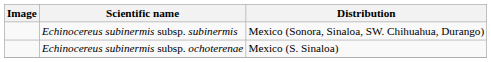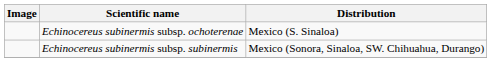rows swapped: Echinocereus subinermis subsp. subinermis <-> Echinocereus subinermis subsp. ochoterenae
